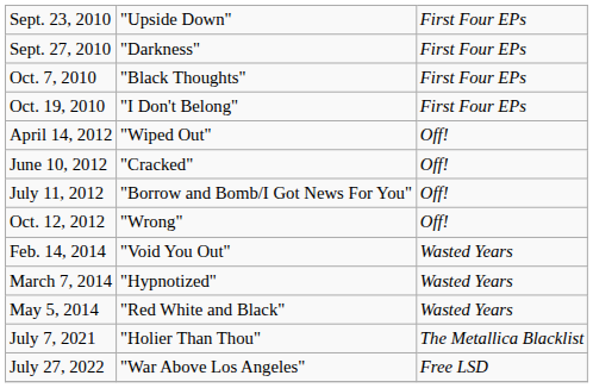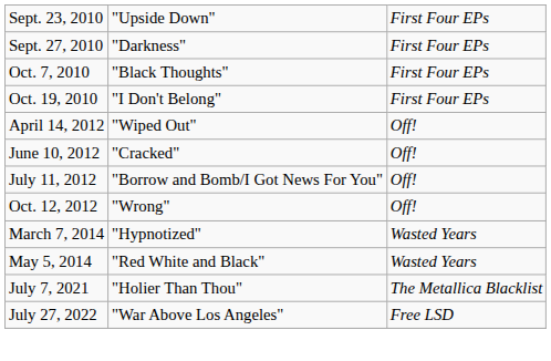- row: Feb. 14, 2014 | "Void You Out" | Wasted Years
